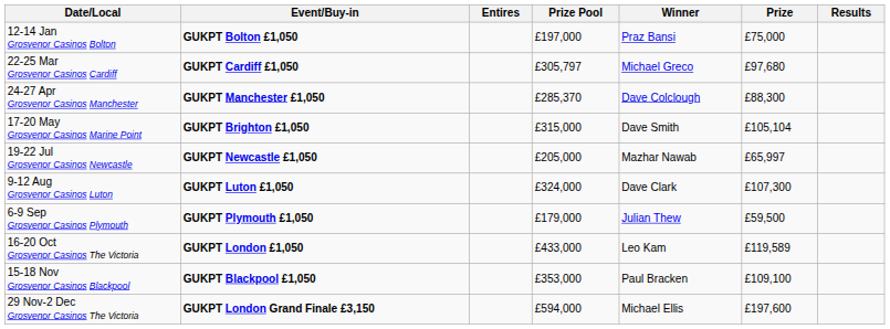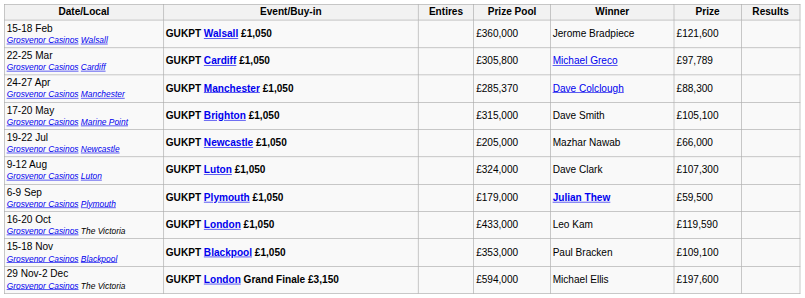- row: 12-14 Jan Grosvenor Casinos Bolton | GUKPT Bolton £1,050 | £197,000 | Praz Bansi | £75,000
+ row: 15-18 Feb Grosvenor Casinos Walsall | GUKPT Walsall £1,050 | £360,000 | Jerome Bradpiece | £121,600
22-25 Mar Grosvenor Casinos Cardiff | Prize Pool: £305,797 -> £305,800
22-25 Mar Grosvenor Casinos Cardiff | Prize: £97,680 -> £97,789
17-20 May Grosvenor Casinos Marine Point | Prize: £105,104 -> £105,100
19-22 Jul Grosvenor Casinos Newcastle | Prize: £65,997 -> £66,000
6-9 Sep Grosvenor Casinos Plymouth | Winner: normal -> bold
16-20 Oct Grosvenor Casinos The Victoria | Prize: £119,589 -> £119,590
